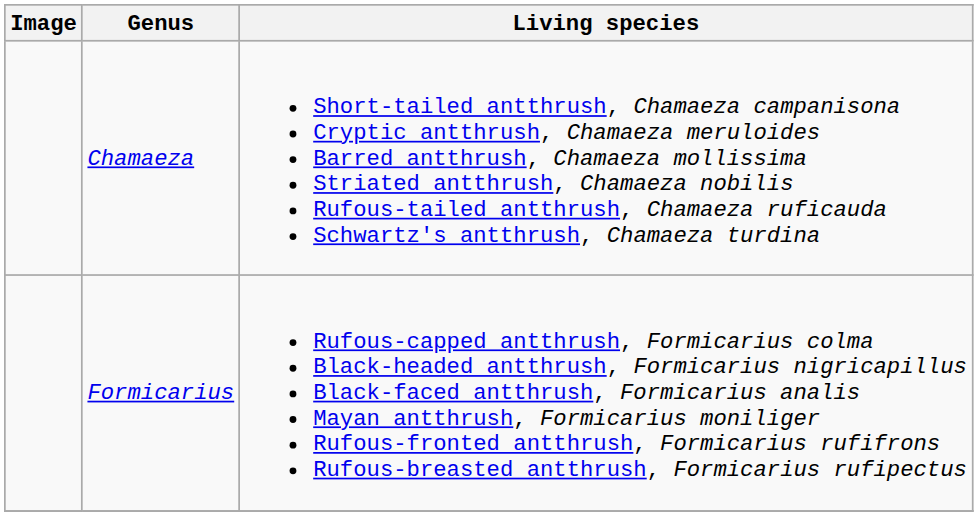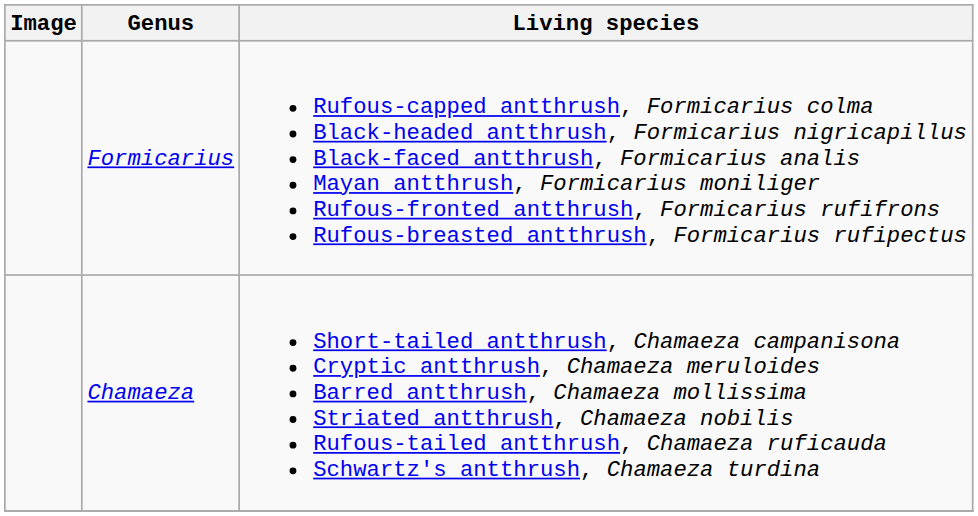rows swapped: Formicarius <-> Chamaeza
